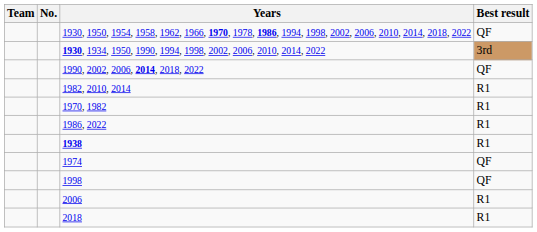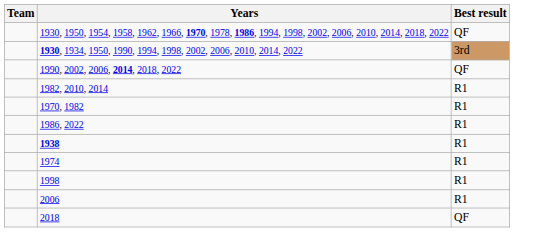- column: No.
1974 | Best result: QF -> R1
1998 | Best result: QF -> R1
2018 | Best result: R1 -> QF
